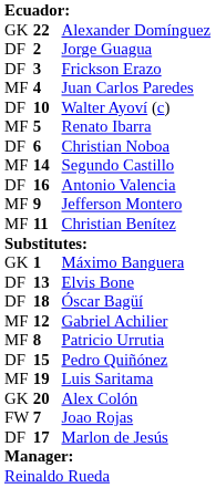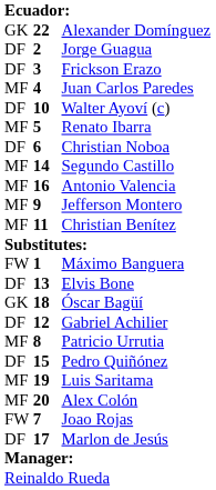Antonio Valencia | column 1: DF -> MF
Máximo Banguera | column 1: GK -> FW
Óscar Bagüí | column 1: DF -> GK
Gabriel Achilier | column 1: MF -> DF
Alex Colón | column 1: GK -> MF
